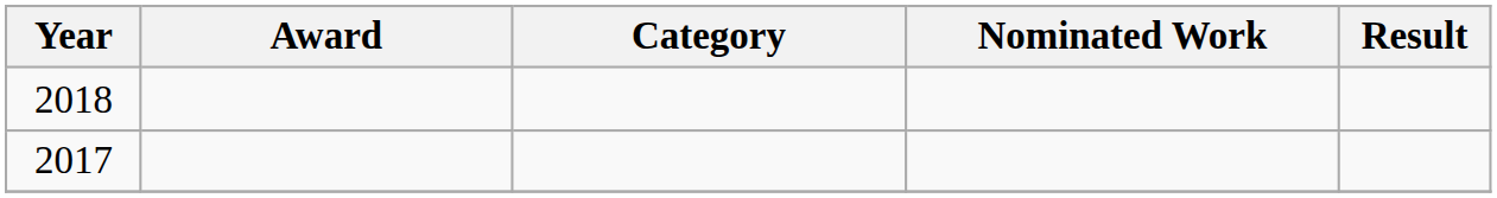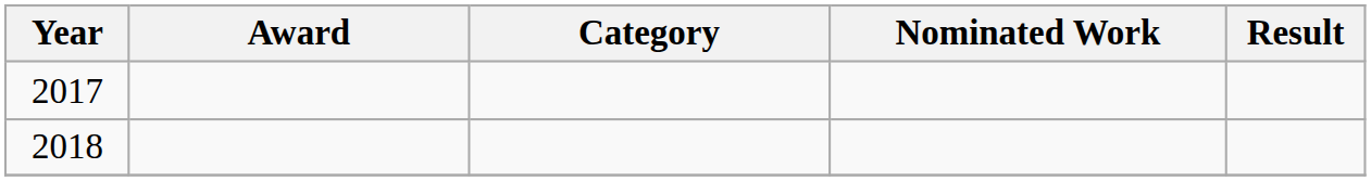rows swapped: 2017 <-> 2018
